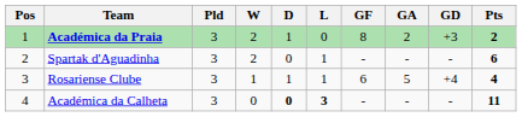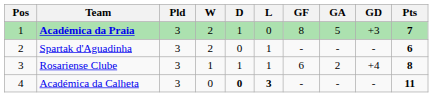Académica da Praia | GA: 2 -> 5
Académica da Praia | Pts: 2 -> 7
Rosariense Clube | GA: 5 -> 2
Rosariense Clube | Pts: 4 -> 8
